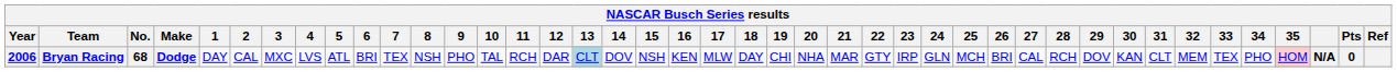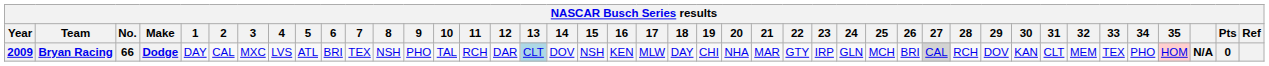Bryan Racing | Year: 2006 -> 2009
Bryan Racing | No.: 68 -> 66
Bryan Racing | 27: no background -> lightgrey background
